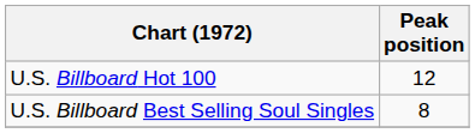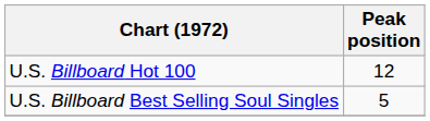U.S. Billboard Best Selling Soul Singles | Peak position: 8 -> 5
